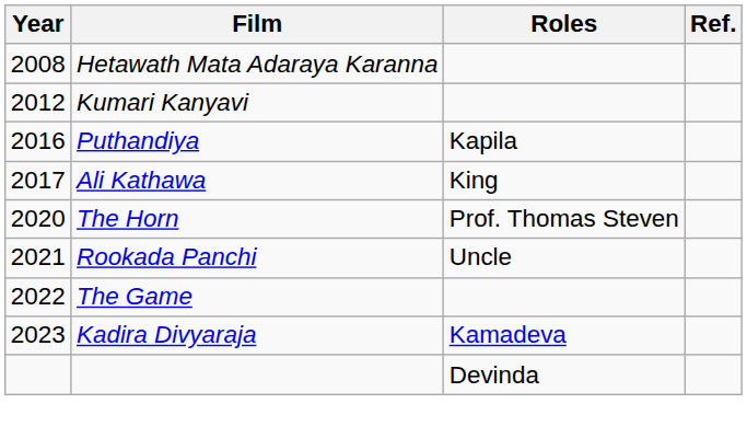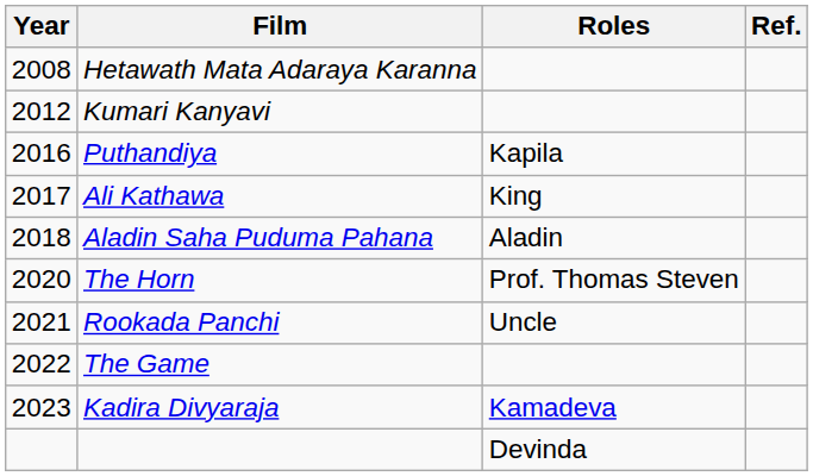+ row: 2018 | Aladin Saha Puduma Pahana | Aladin
